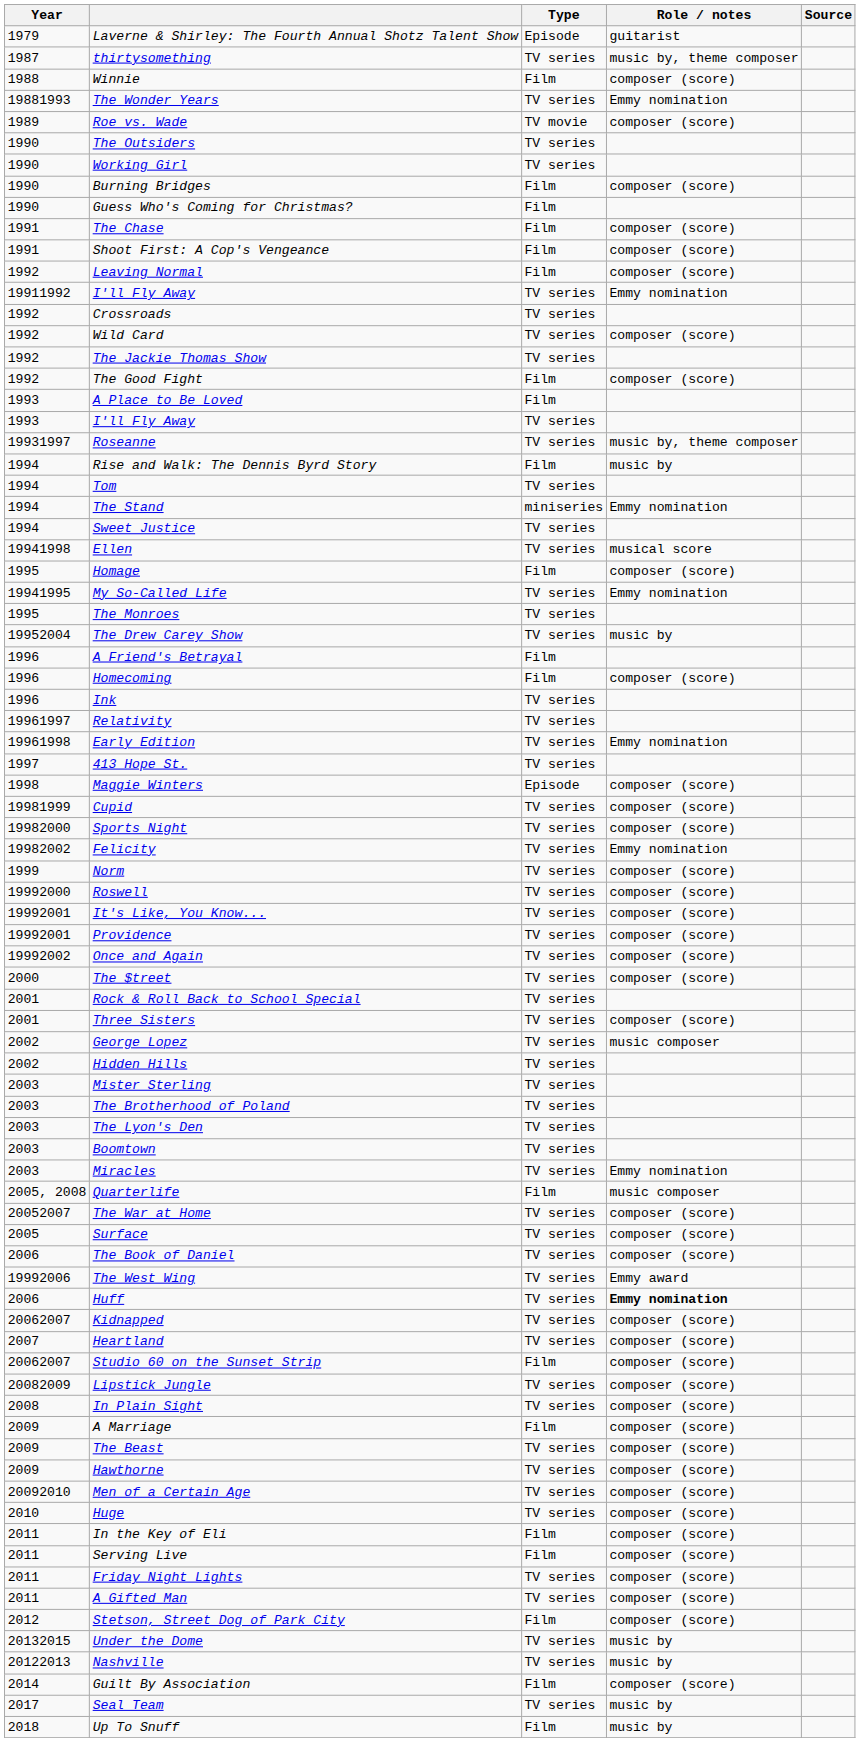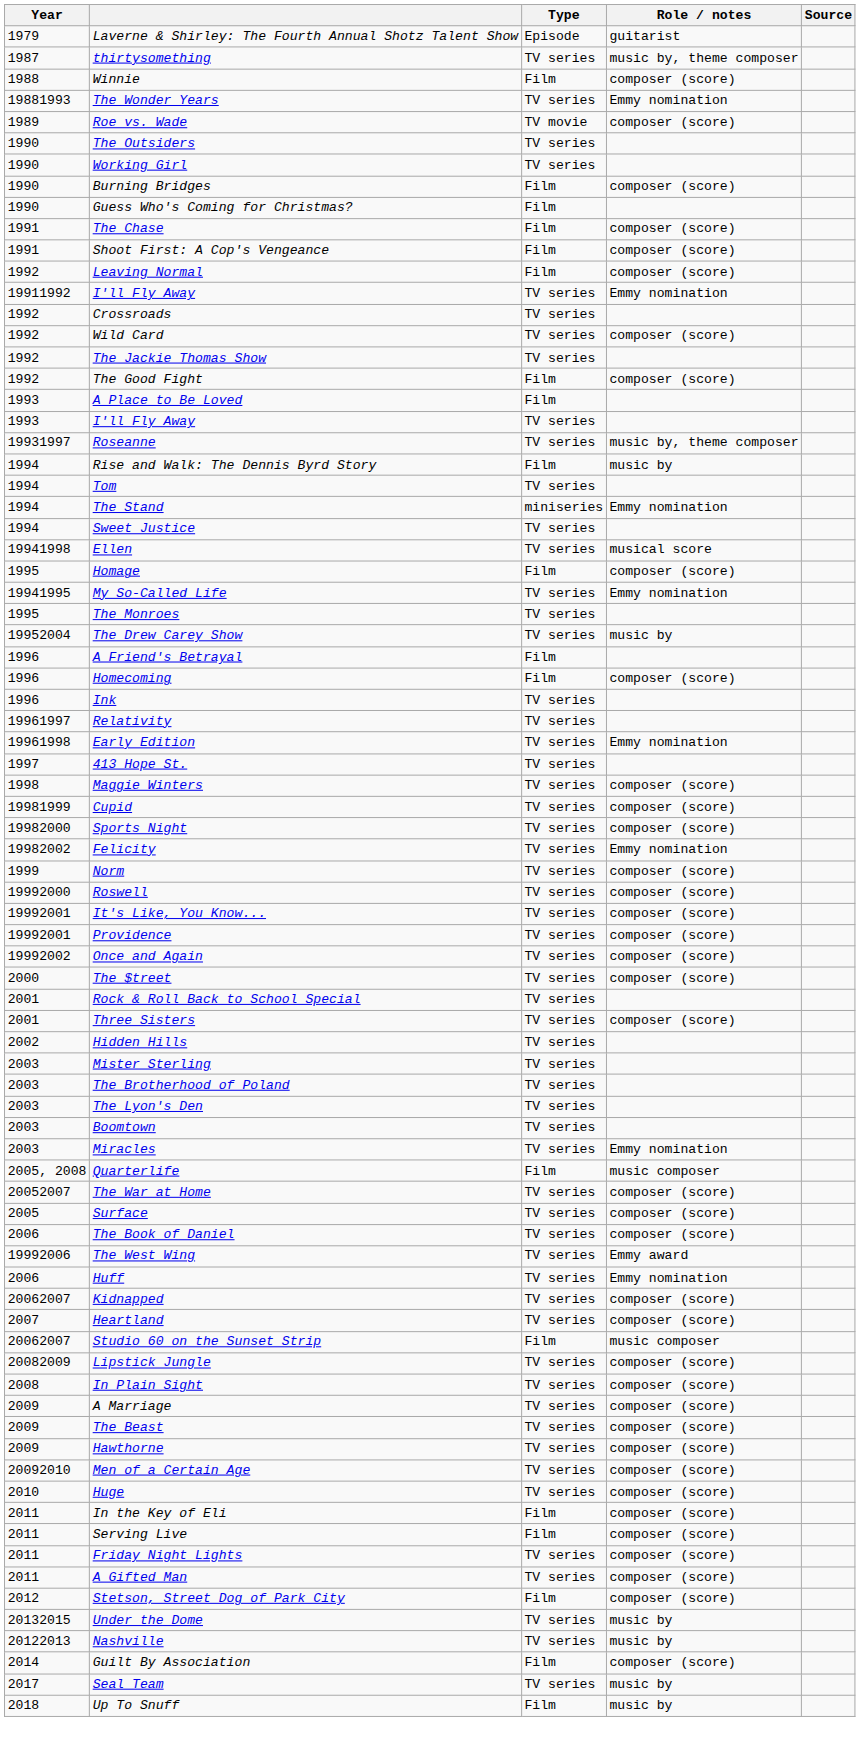Maggie Winters | Type: Episode -> TV series
- row: 2002 | George Lopez | TV series | music composer
Huff | Role / notes: bold -> normal
Studio 60 on the Sunset Strip | Role / notes: composer (score) -> music composer
A Marriage | Type: Film -> TV series
